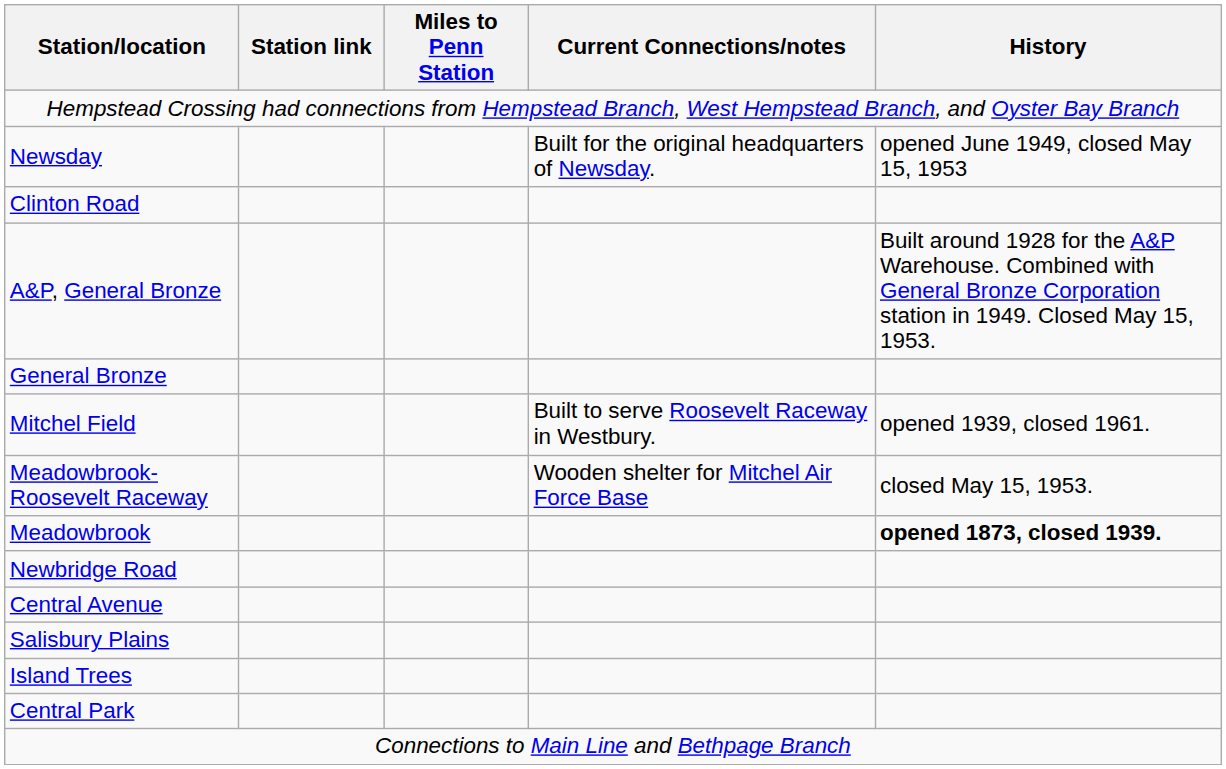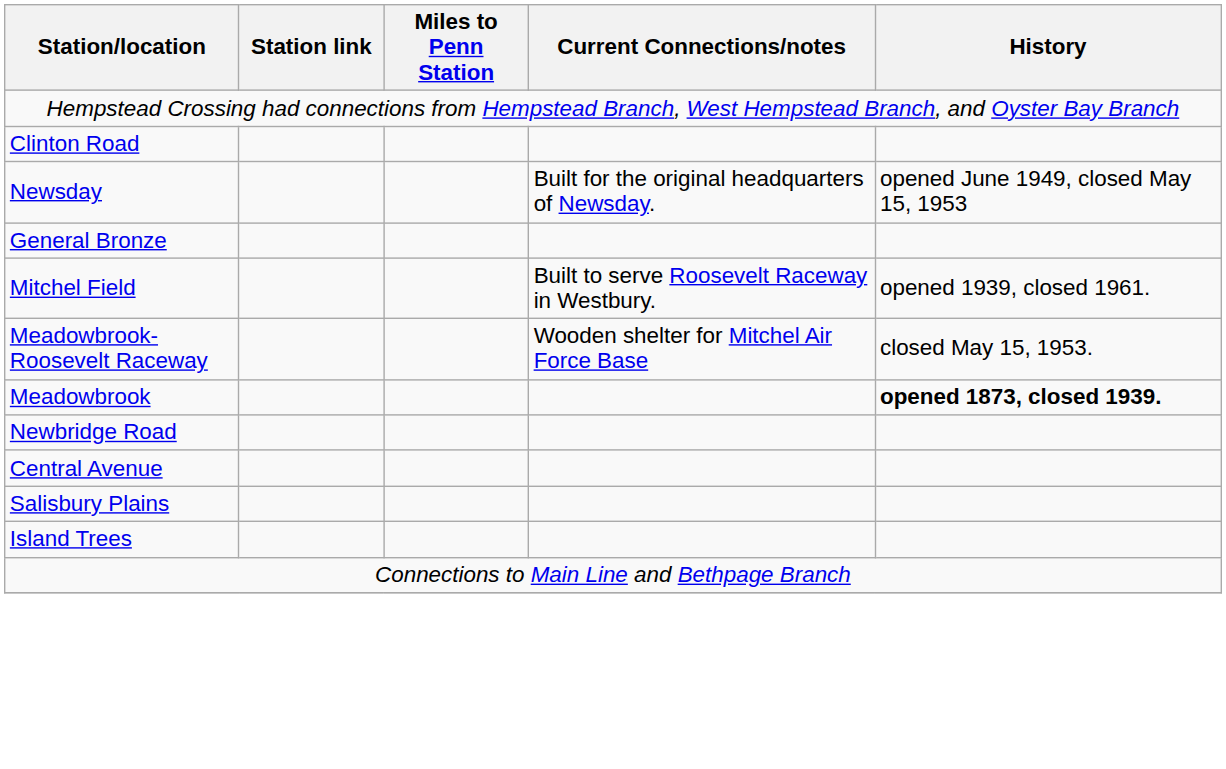rows swapped: Clinton Road <-> Newsday
- row: A&P, General Bronze | Built around 1928 for the A&P Warehouse. Combined with General Bronze Corporation station in 1949. Closed May 15, 1953.
- row: Central Park
